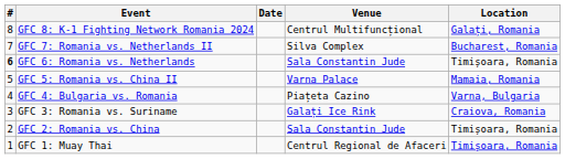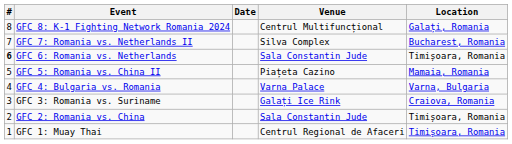GFC 5: Romania vs. China II | Venue: Varna Palace -> Piațeta Cazino
GFC 4: Bulgaria vs. Romania | Venue: Piațeta Cazino -> Varna Palace
